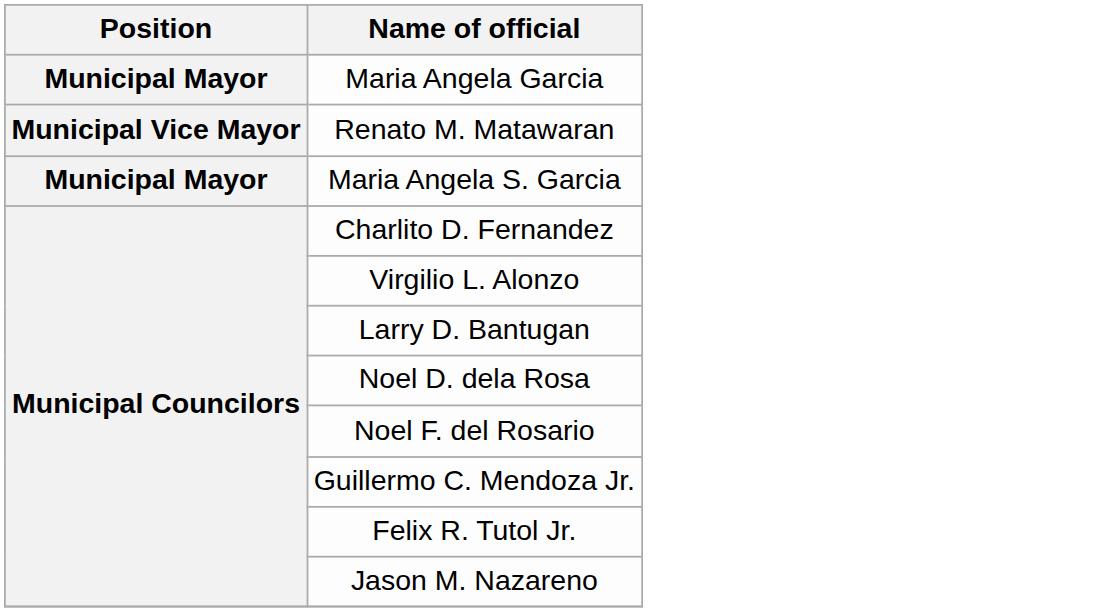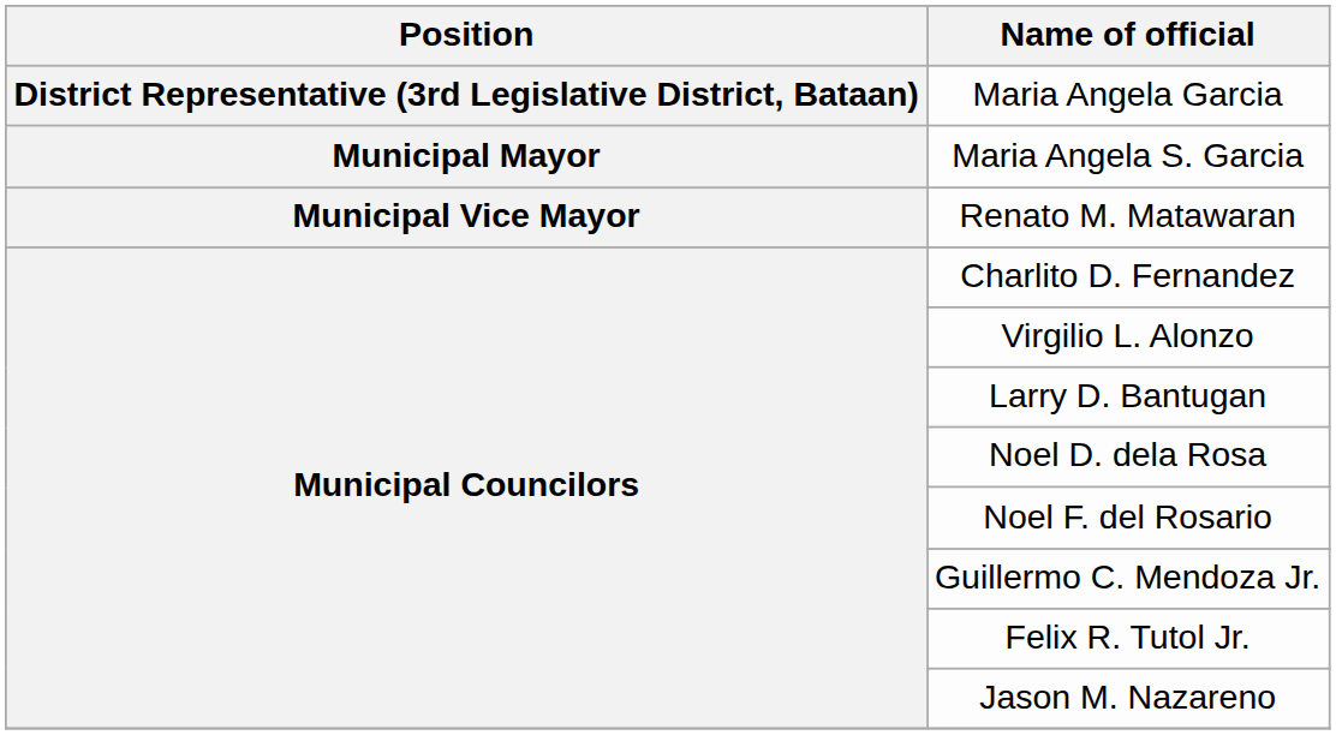Maria Angela Garcia | Position: Municipal Mayor -> District Representative (3rd Legislative District, Bataan)
rows swapped: Maria Angela S. Garcia <-> Renato M. Matawaran
